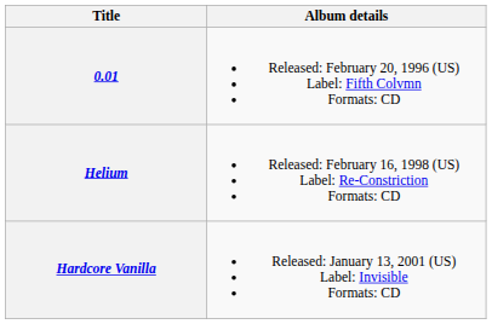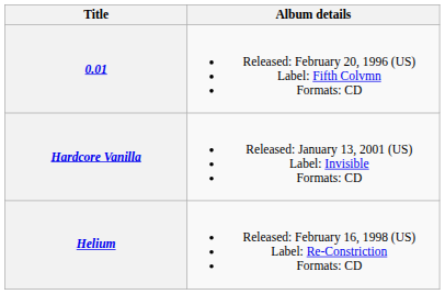rows swapped: Helium <-> Hardcore Vanilla
